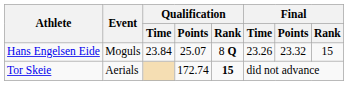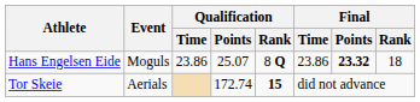Hans Engelsen Eide | Qualification / Time: 23.84 -> 23.86
Hans Engelsen Eide | Final / Time: 23.26 -> 23.86
Hans Engelsen Eide | Final / Points: normal -> bold
Hans Engelsen Eide | Final / Rank: 15 -> 18
